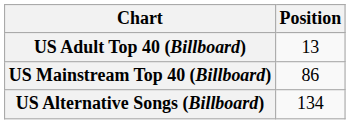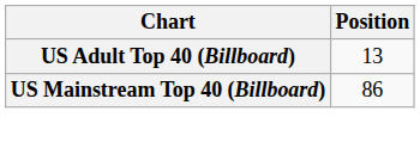- row: US Alternative Songs (Billboard) | 134
